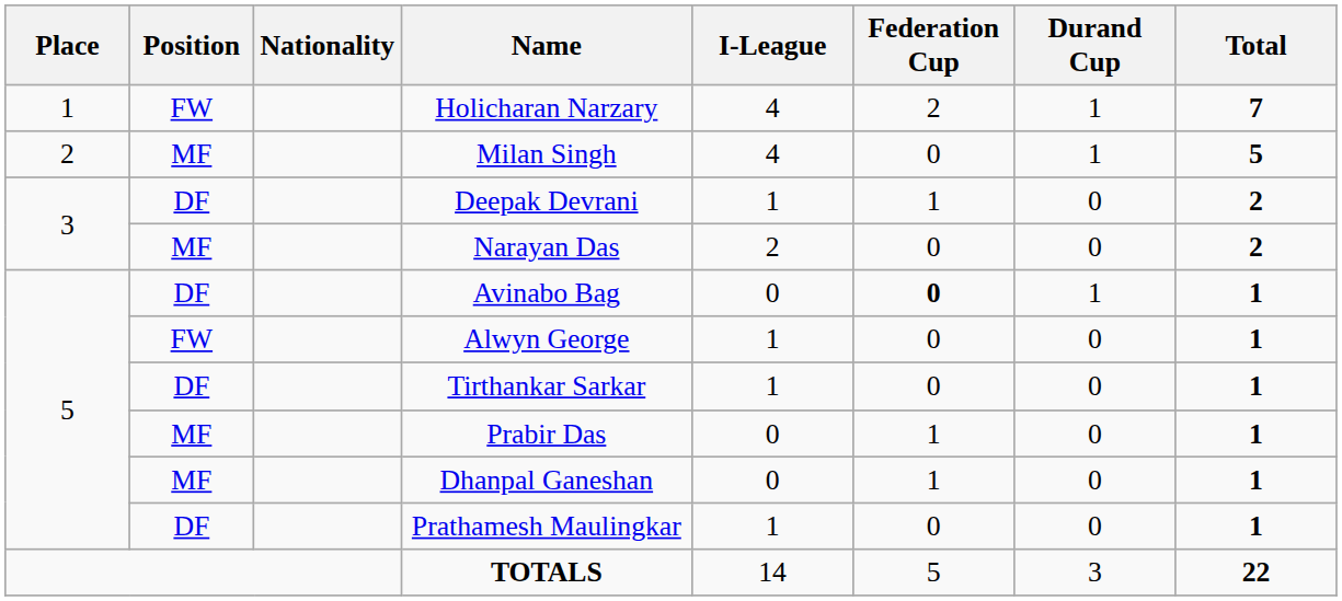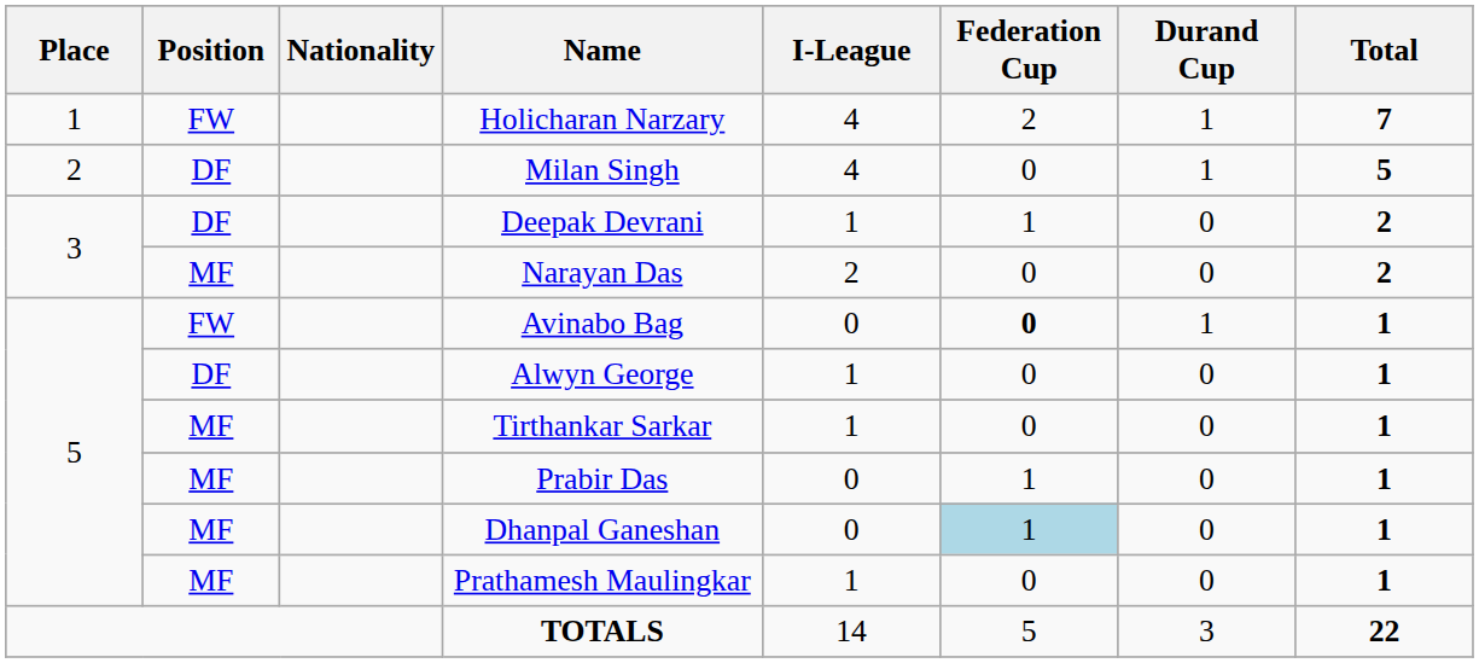Milan Singh | Position: MF -> DF
Avinabo Bag | Position: DF -> FW
Alwyn George | Position: FW -> DF
Tirthankar Sarkar | Position: DF -> MF
Dhanpal Ganeshan | Federation Cup: no background -> lightblue background
Prathamesh Maulingkar | Position: DF -> MF
